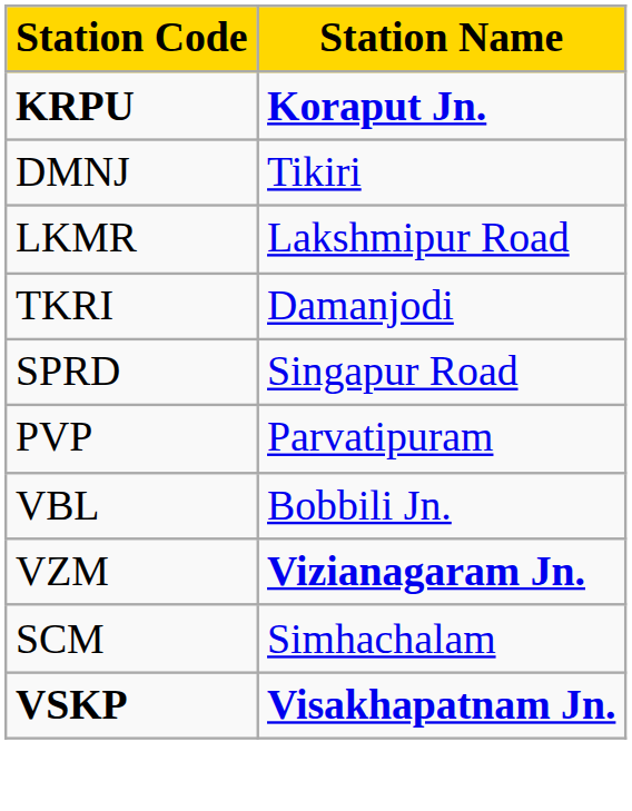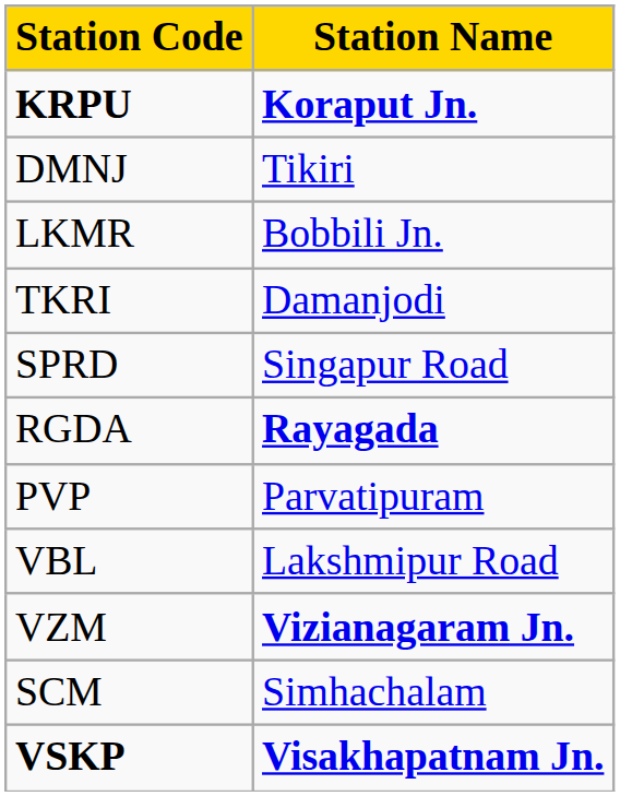LKMR | Station Name: Lakshmipur Road -> Bobbili Jn.
+ row: RGDA | Rayagada
VBL | Station Name: Bobbili Jn. -> Lakshmipur Road
